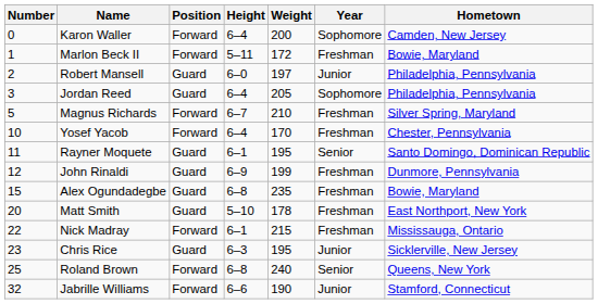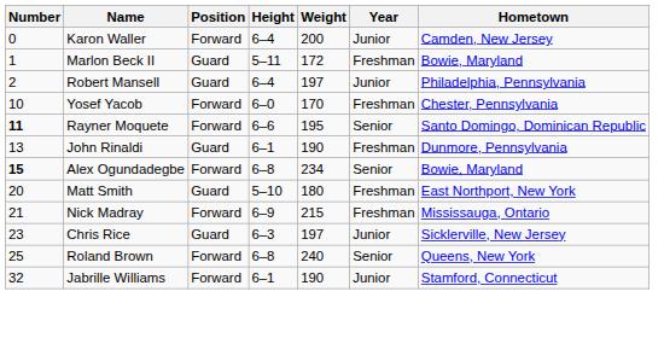Karon Waller | Year: Sophomore -> Junior
Marlon Beck II | Position: Forward -> Guard
Robert Mansell | Height: 6–0 -> 6–4
- row: 3 | Jordan Reed | Guard | 6–4 | 205 | Sophomore | Philadelphia, Pennsylvania
- row: 5 | Magnus Richards | Forward | 6–7 | 210 | Freshman | Silver Spring, Maryland
Yosef Yacob | Height: 6–4 -> 6–0
Rayner Moquete | Number: normal -> bold
Rayner Moquete | Position: Guard -> Forward
Rayner Moquete | Height: 6–1 -> 6–6
John Rinaldi | Number: 12 -> 13
John Rinaldi | Height: 6–9 -> 6–1
John Rinaldi | Weight: 199 -> 190
Alex Ogundadegbe | Number: normal -> bold
Alex Ogundadegbe | Position: Guard -> Forward
Alex Ogundadegbe | Weight: 235 -> 234
Alex Ogundadegbe | Year: Freshman -> Senior
Matt Smith | Weight: 178 -> 180
Nick Madray | Number: 22 -> 21
Nick Madray | Height: 6–1 -> 6–9
Chris Rice | Weight: 195 -> 197
Jabrille Williams | Height: 6–6 -> 6–1
